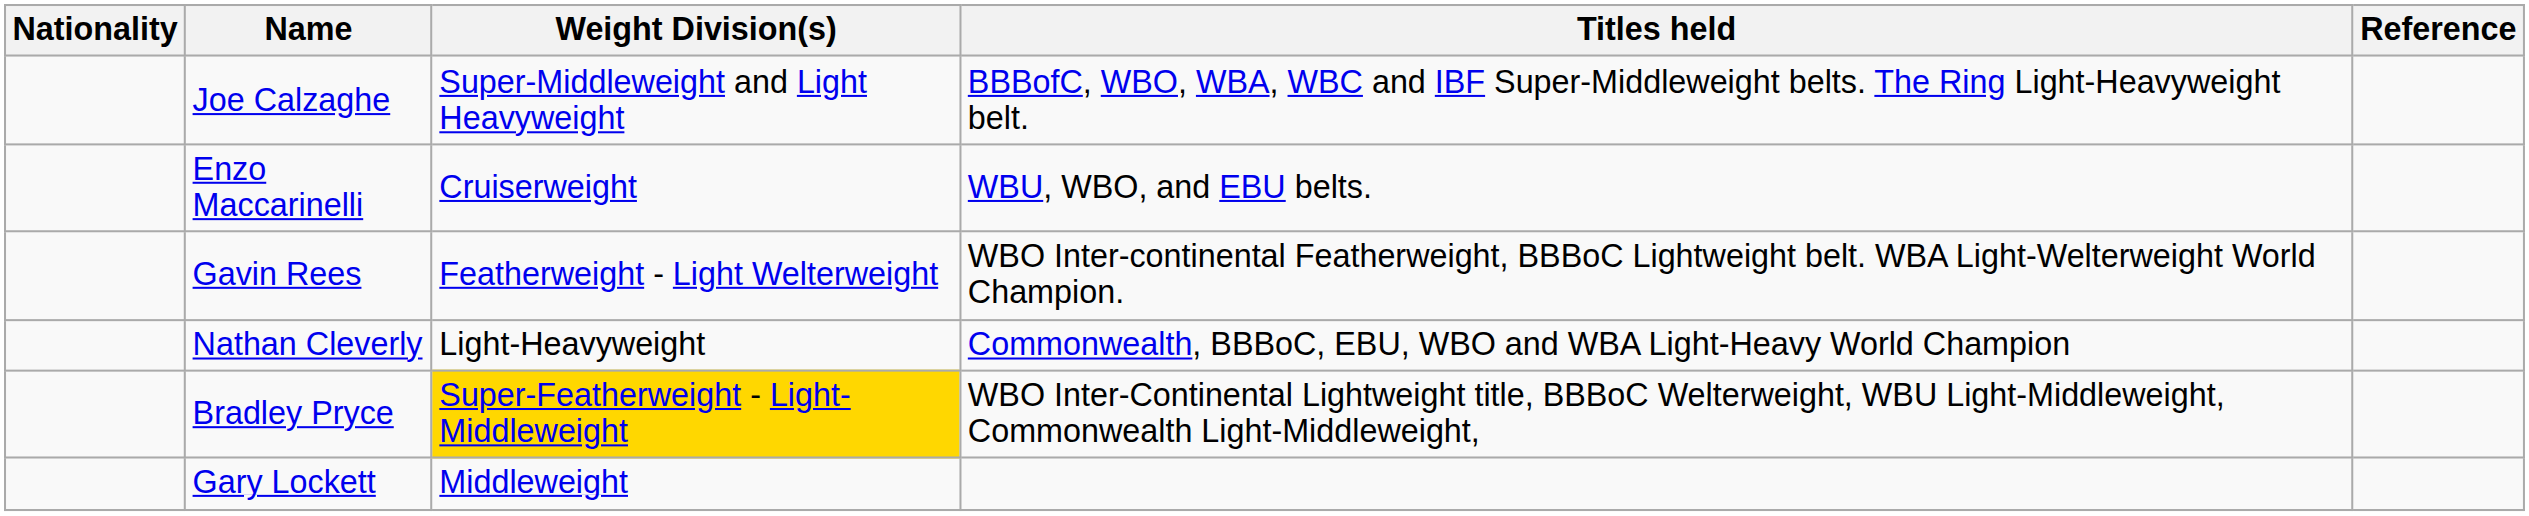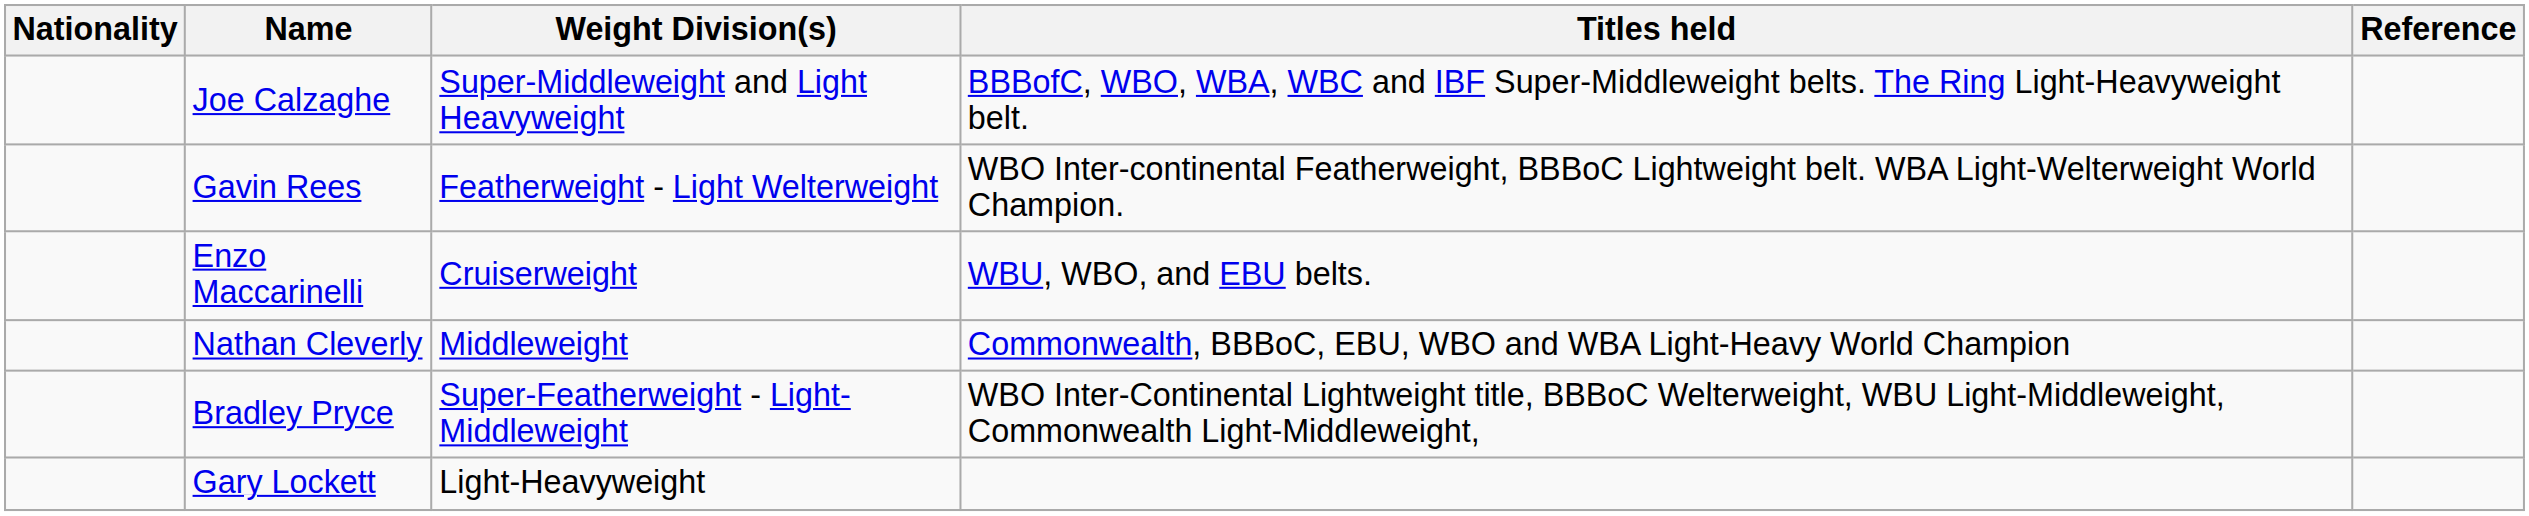rows swapped: Enzo Maccarinelli <-> Gavin Rees
Nathan Cleverly | Weight Division(s): Light-Heavyweight -> Middleweight
Bradley Pryce | Weight Division(s): gold background -> no background
Gary Lockett | Weight Division(s): Middleweight -> Light-Heavyweight
